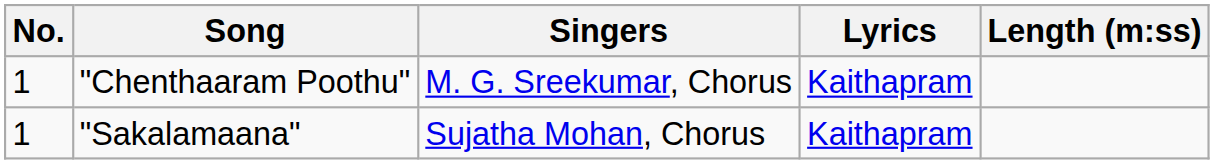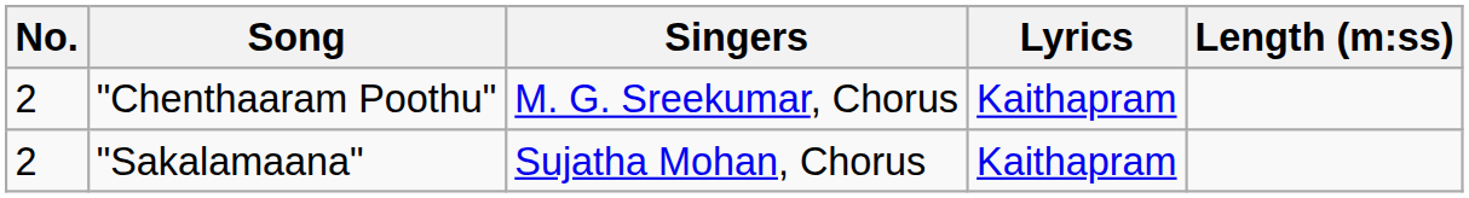"Chenthaaram Poothu" | No.: 1 -> 2
"Sakalamaana" | No.: 1 -> 2
